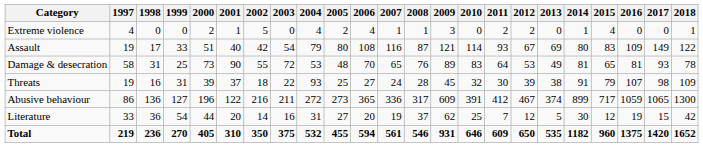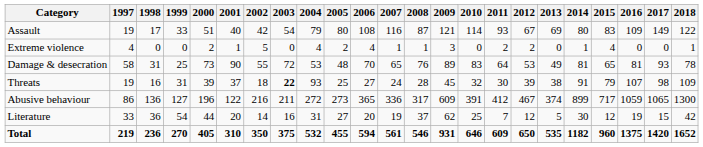rows swapped: Extreme violence <-> Assault
Threats | 2003: normal -> bold
